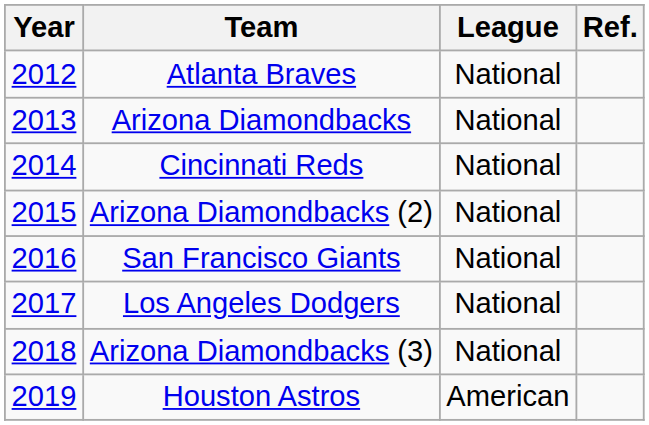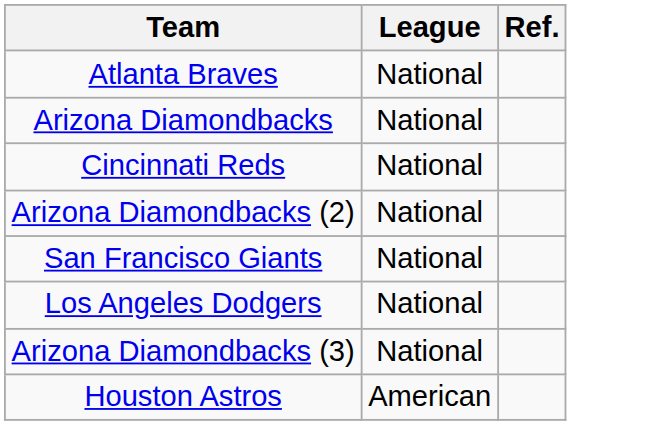- column: Year | 2012 | 2013 | 2014 | 2015 | 2016 | 2017 | 2018 | 2019
